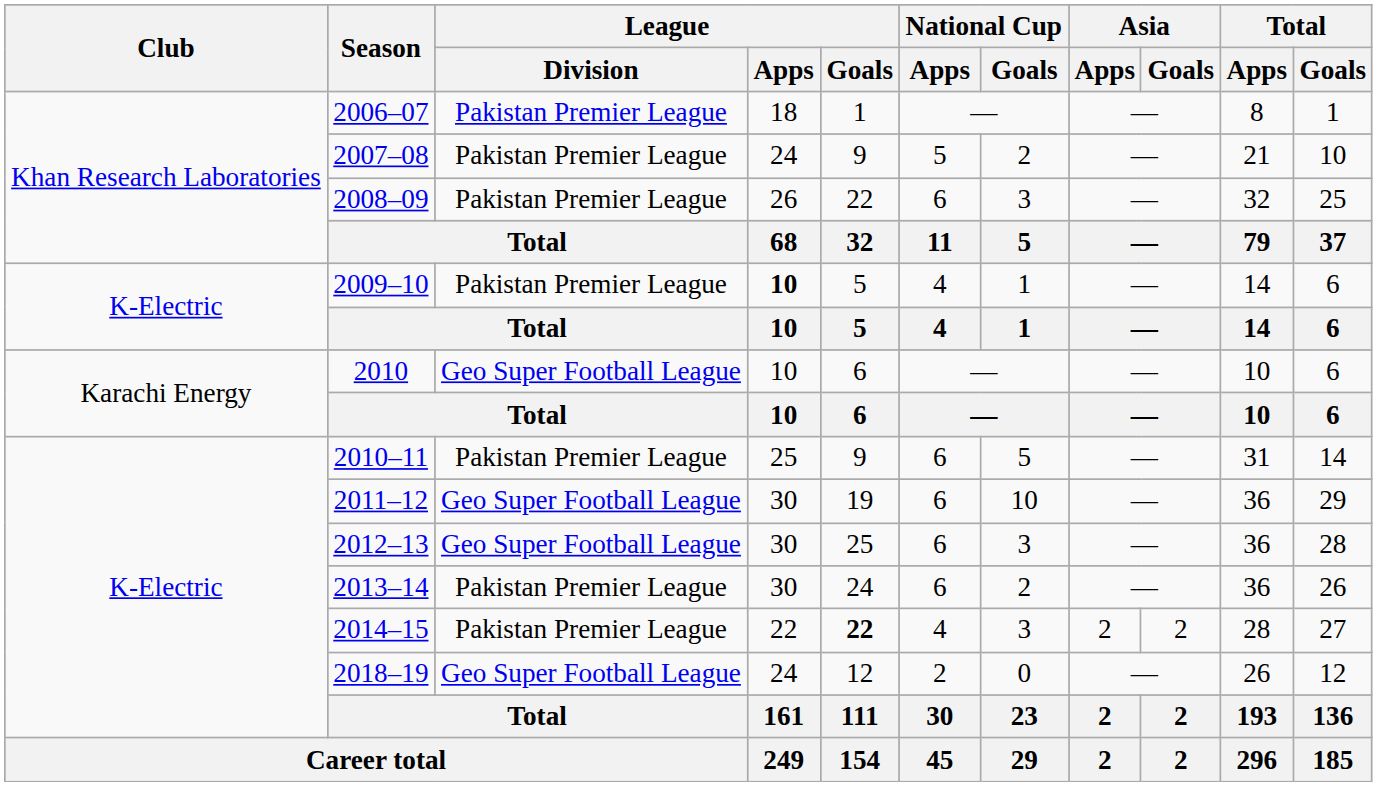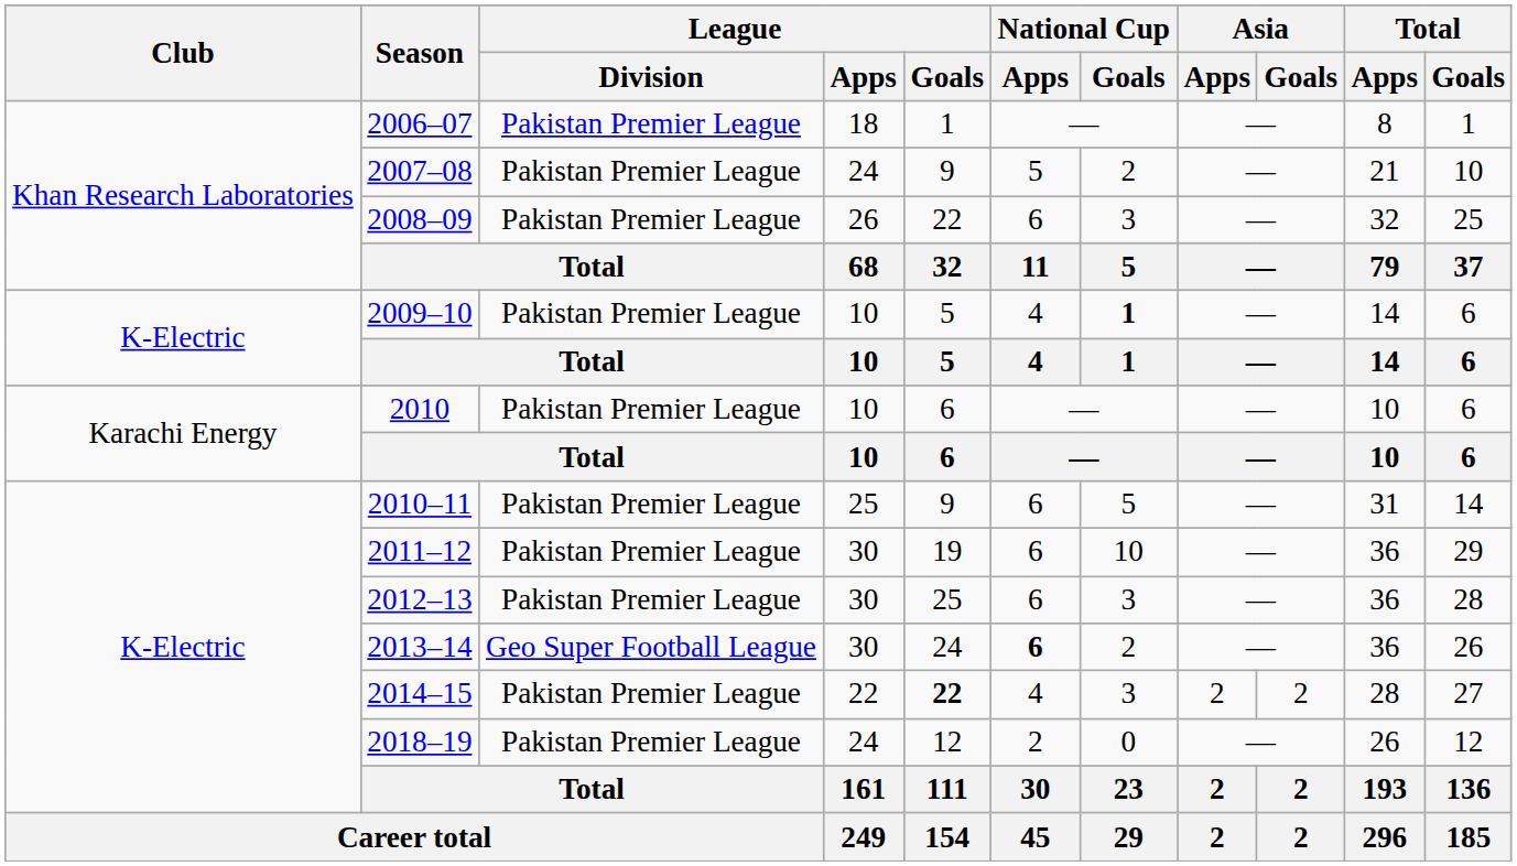2009–10 | League / Apps: bold -> normal
2009–10 | National Cup / Goals: normal -> bold
2010 | League / Division: Geo Super Football League -> Pakistan Premier League
2011–12 | League / Division: Geo Super Football League -> Pakistan Premier League
2012–13 | League / Division: Geo Super Football League -> Pakistan Premier League
2013–14 | League / Division: Pakistan Premier League -> Geo Super Football League
2013–14 | National Cup / Apps: normal -> bold
2018–19 | League / Division: Geo Super Football League -> Pakistan Premier League
